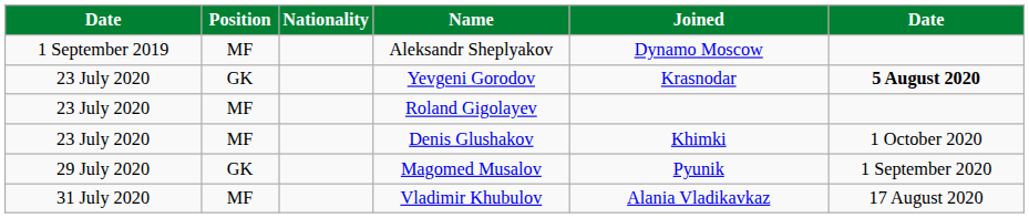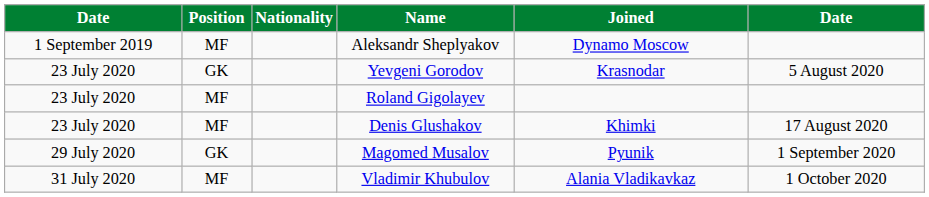Yevgeni Gorodov | column 6: bold -> normal
Denis Glushakov | column 6: 1 October 2020 -> 17 August 2020
Vladimir Khubulov | column 6: 17 August 2020 -> 1 October 2020
